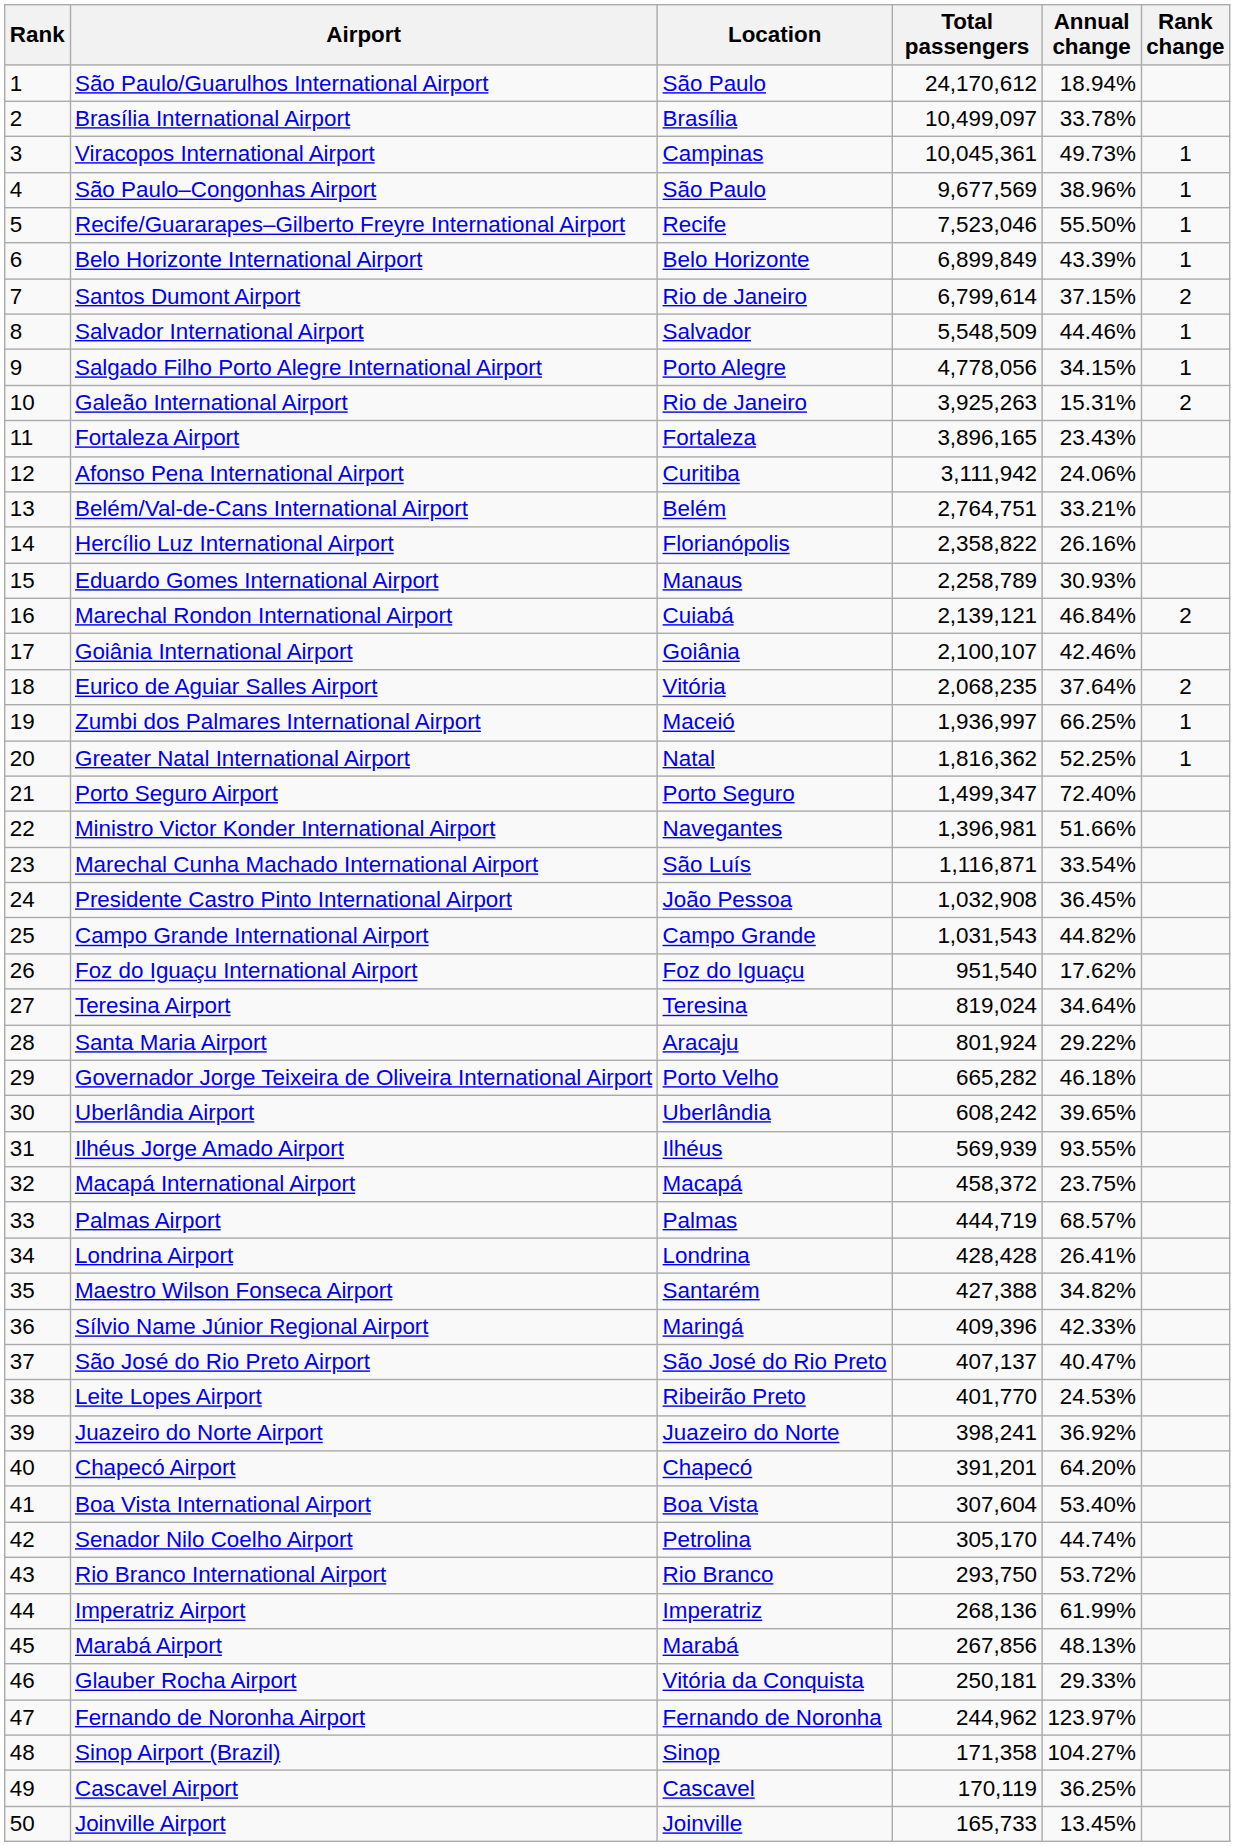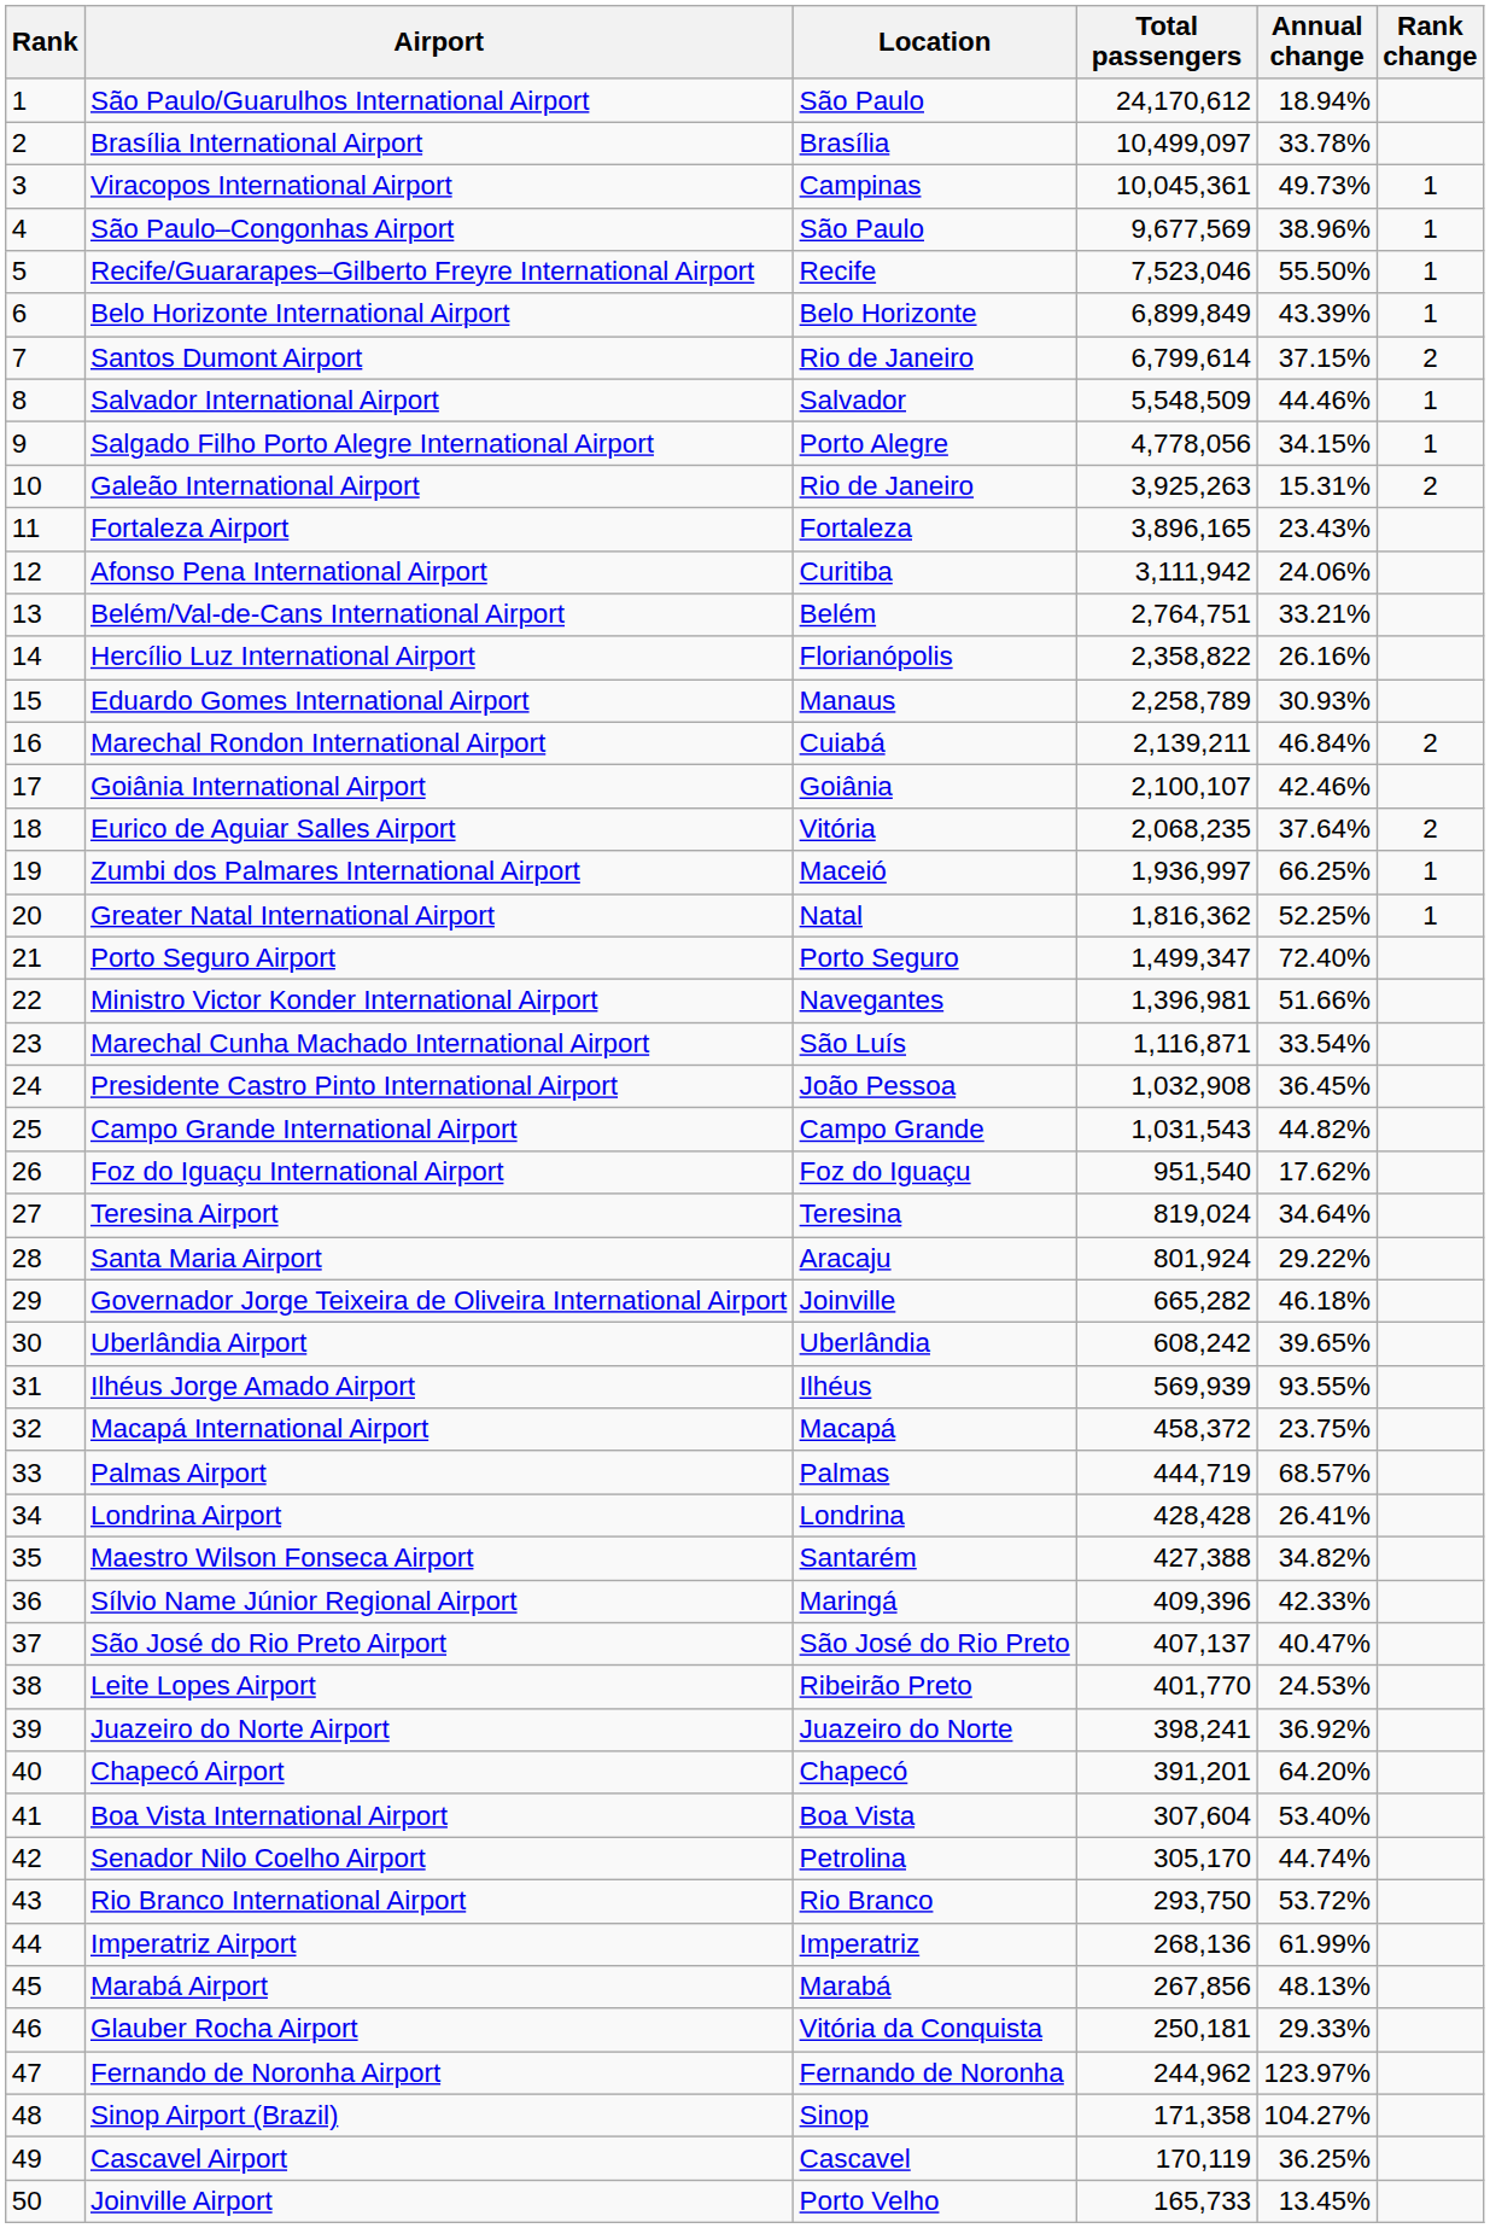Marechal Rondon International Airport | Total passengers: 2,139,121 -> 2,139,211
Governador Jorge Teixeira de Oliveira International Airport | Location: Porto Velho -> Joinville
Joinville Airport | Location: Joinville -> Porto Velho
